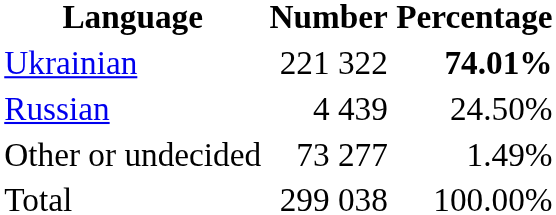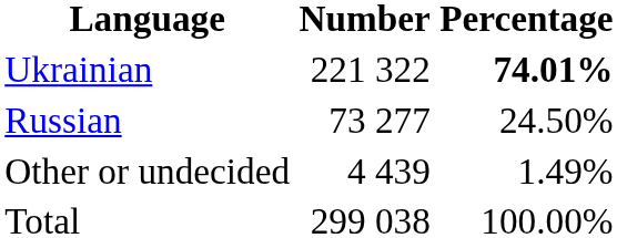Russian | Number: 4 439 -> 73 277
Other or undecided | Number: 73 277 -> 4 439
